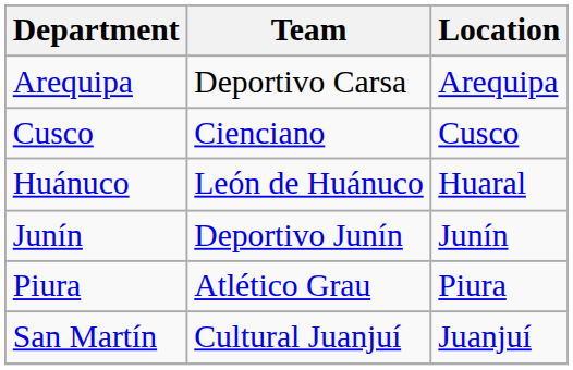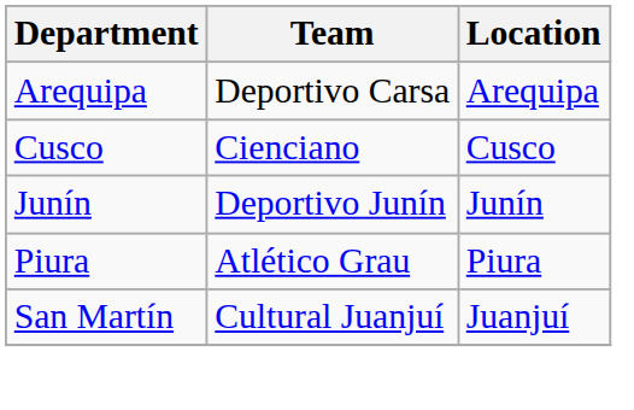- row: Huánuco | León de Huánuco | Huaral
